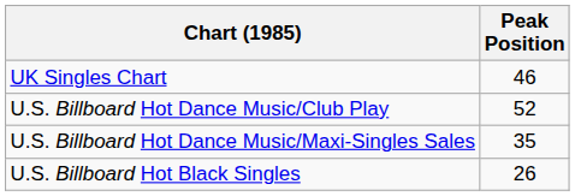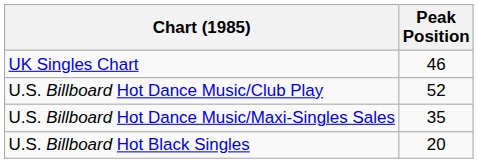U.S. Billboard Hot Black Singles | Peak Position: 26 -> 20
